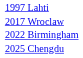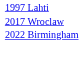- row: 2025 Chengdu
